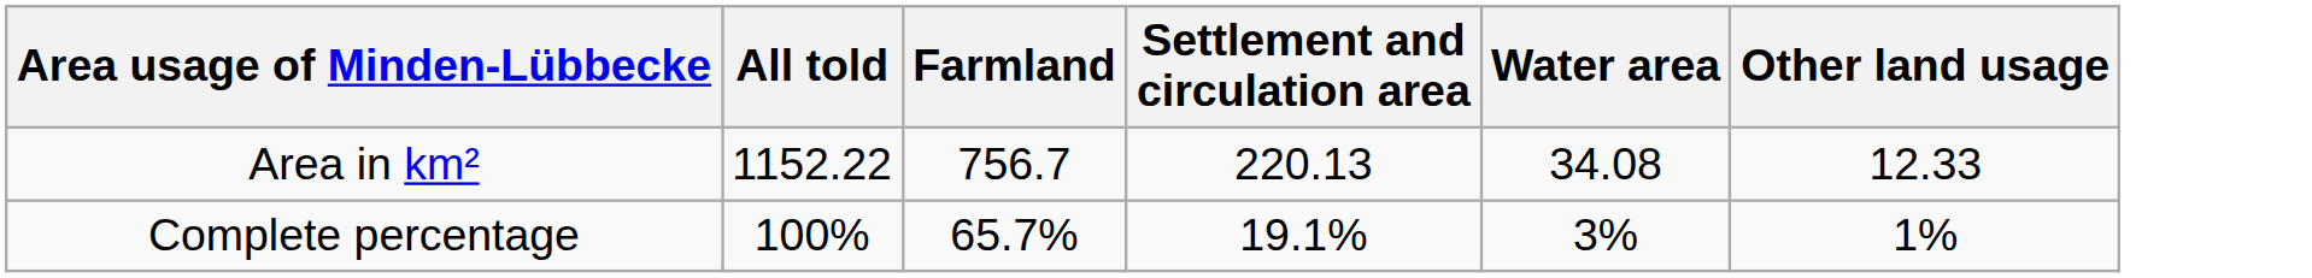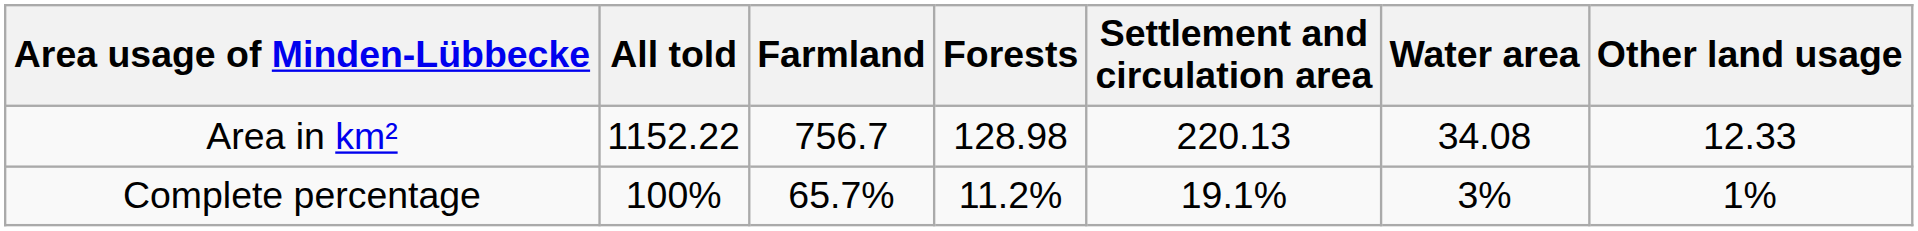+ column: Forests | 128.98 | 11.2%
